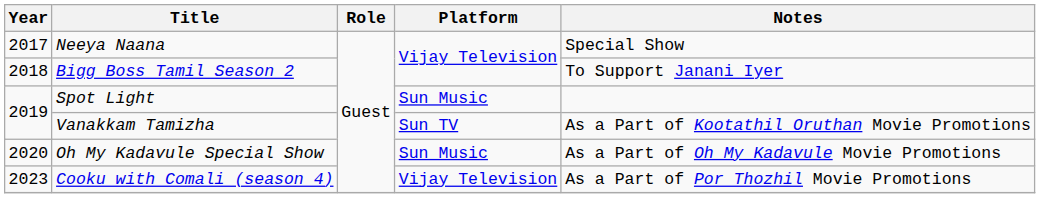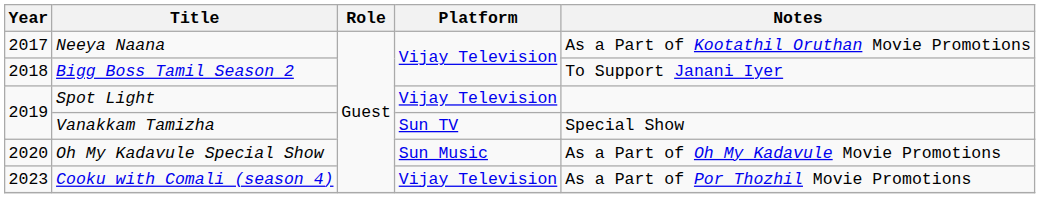Neeya Naana | Notes: Special Show -> As a Part of Kootathil Oruthan Movie Promotions
Spot Light | Platform: Sun Music -> Vijay Television
2019 / Vanakkam Tamizha | Notes: As a Part of Kootathil Oruthan Movie Promotions -> Special Show
